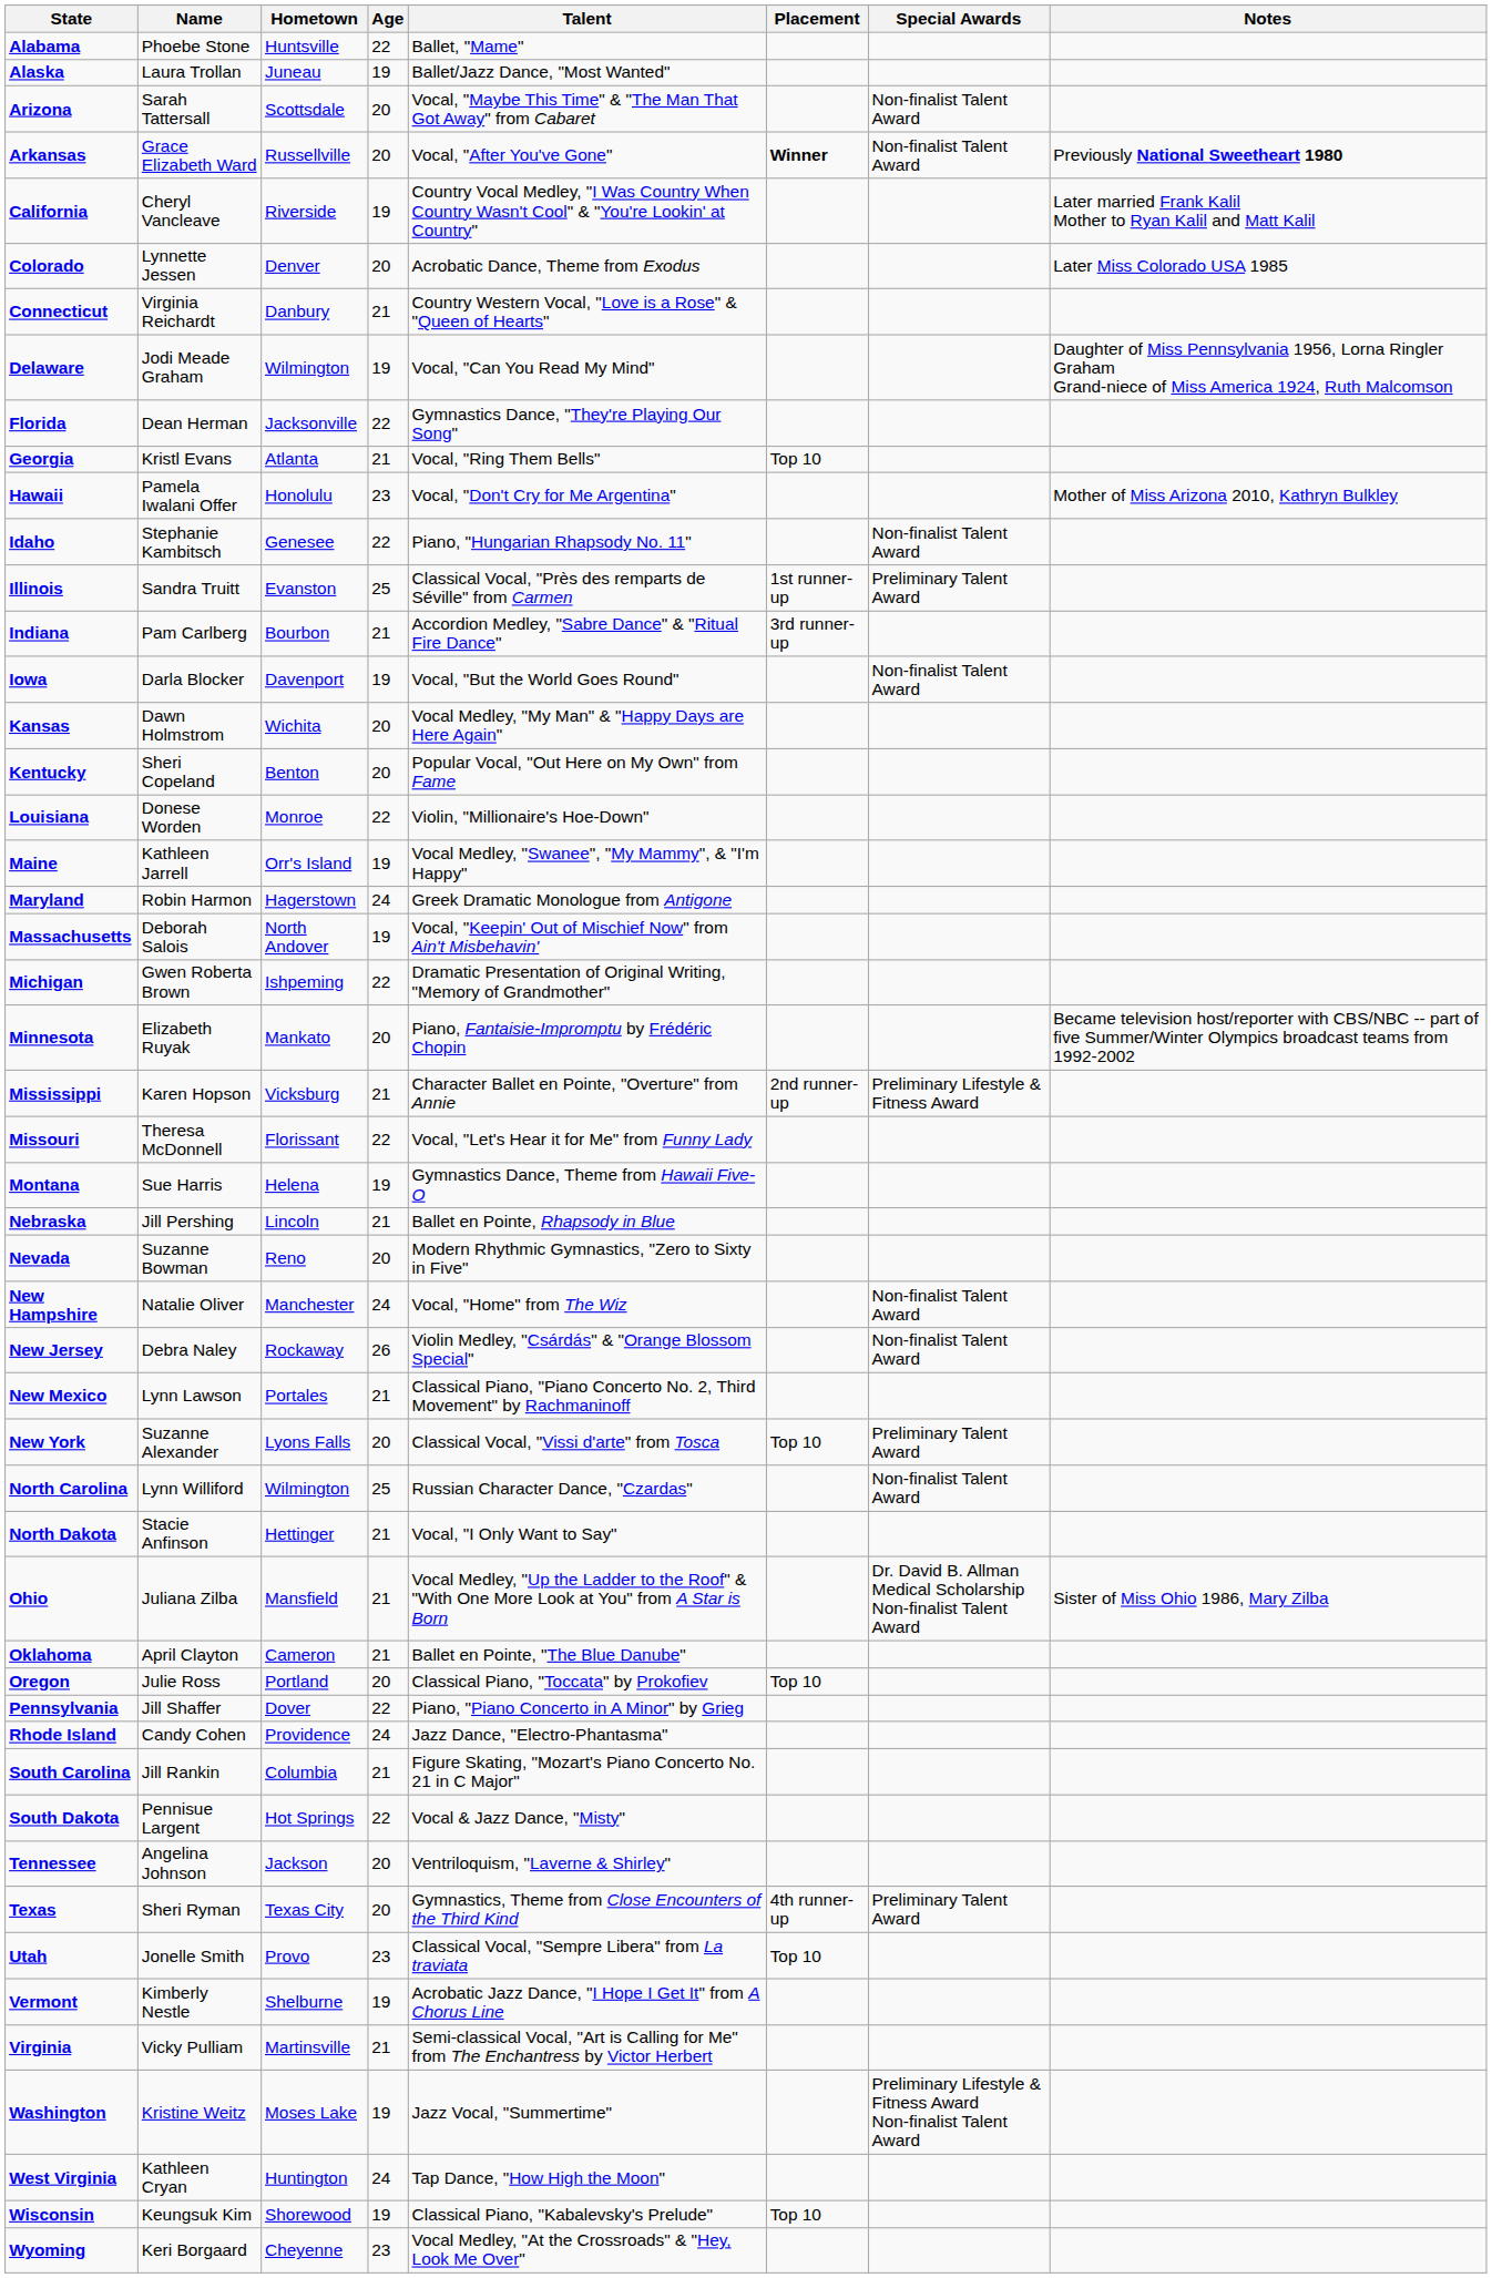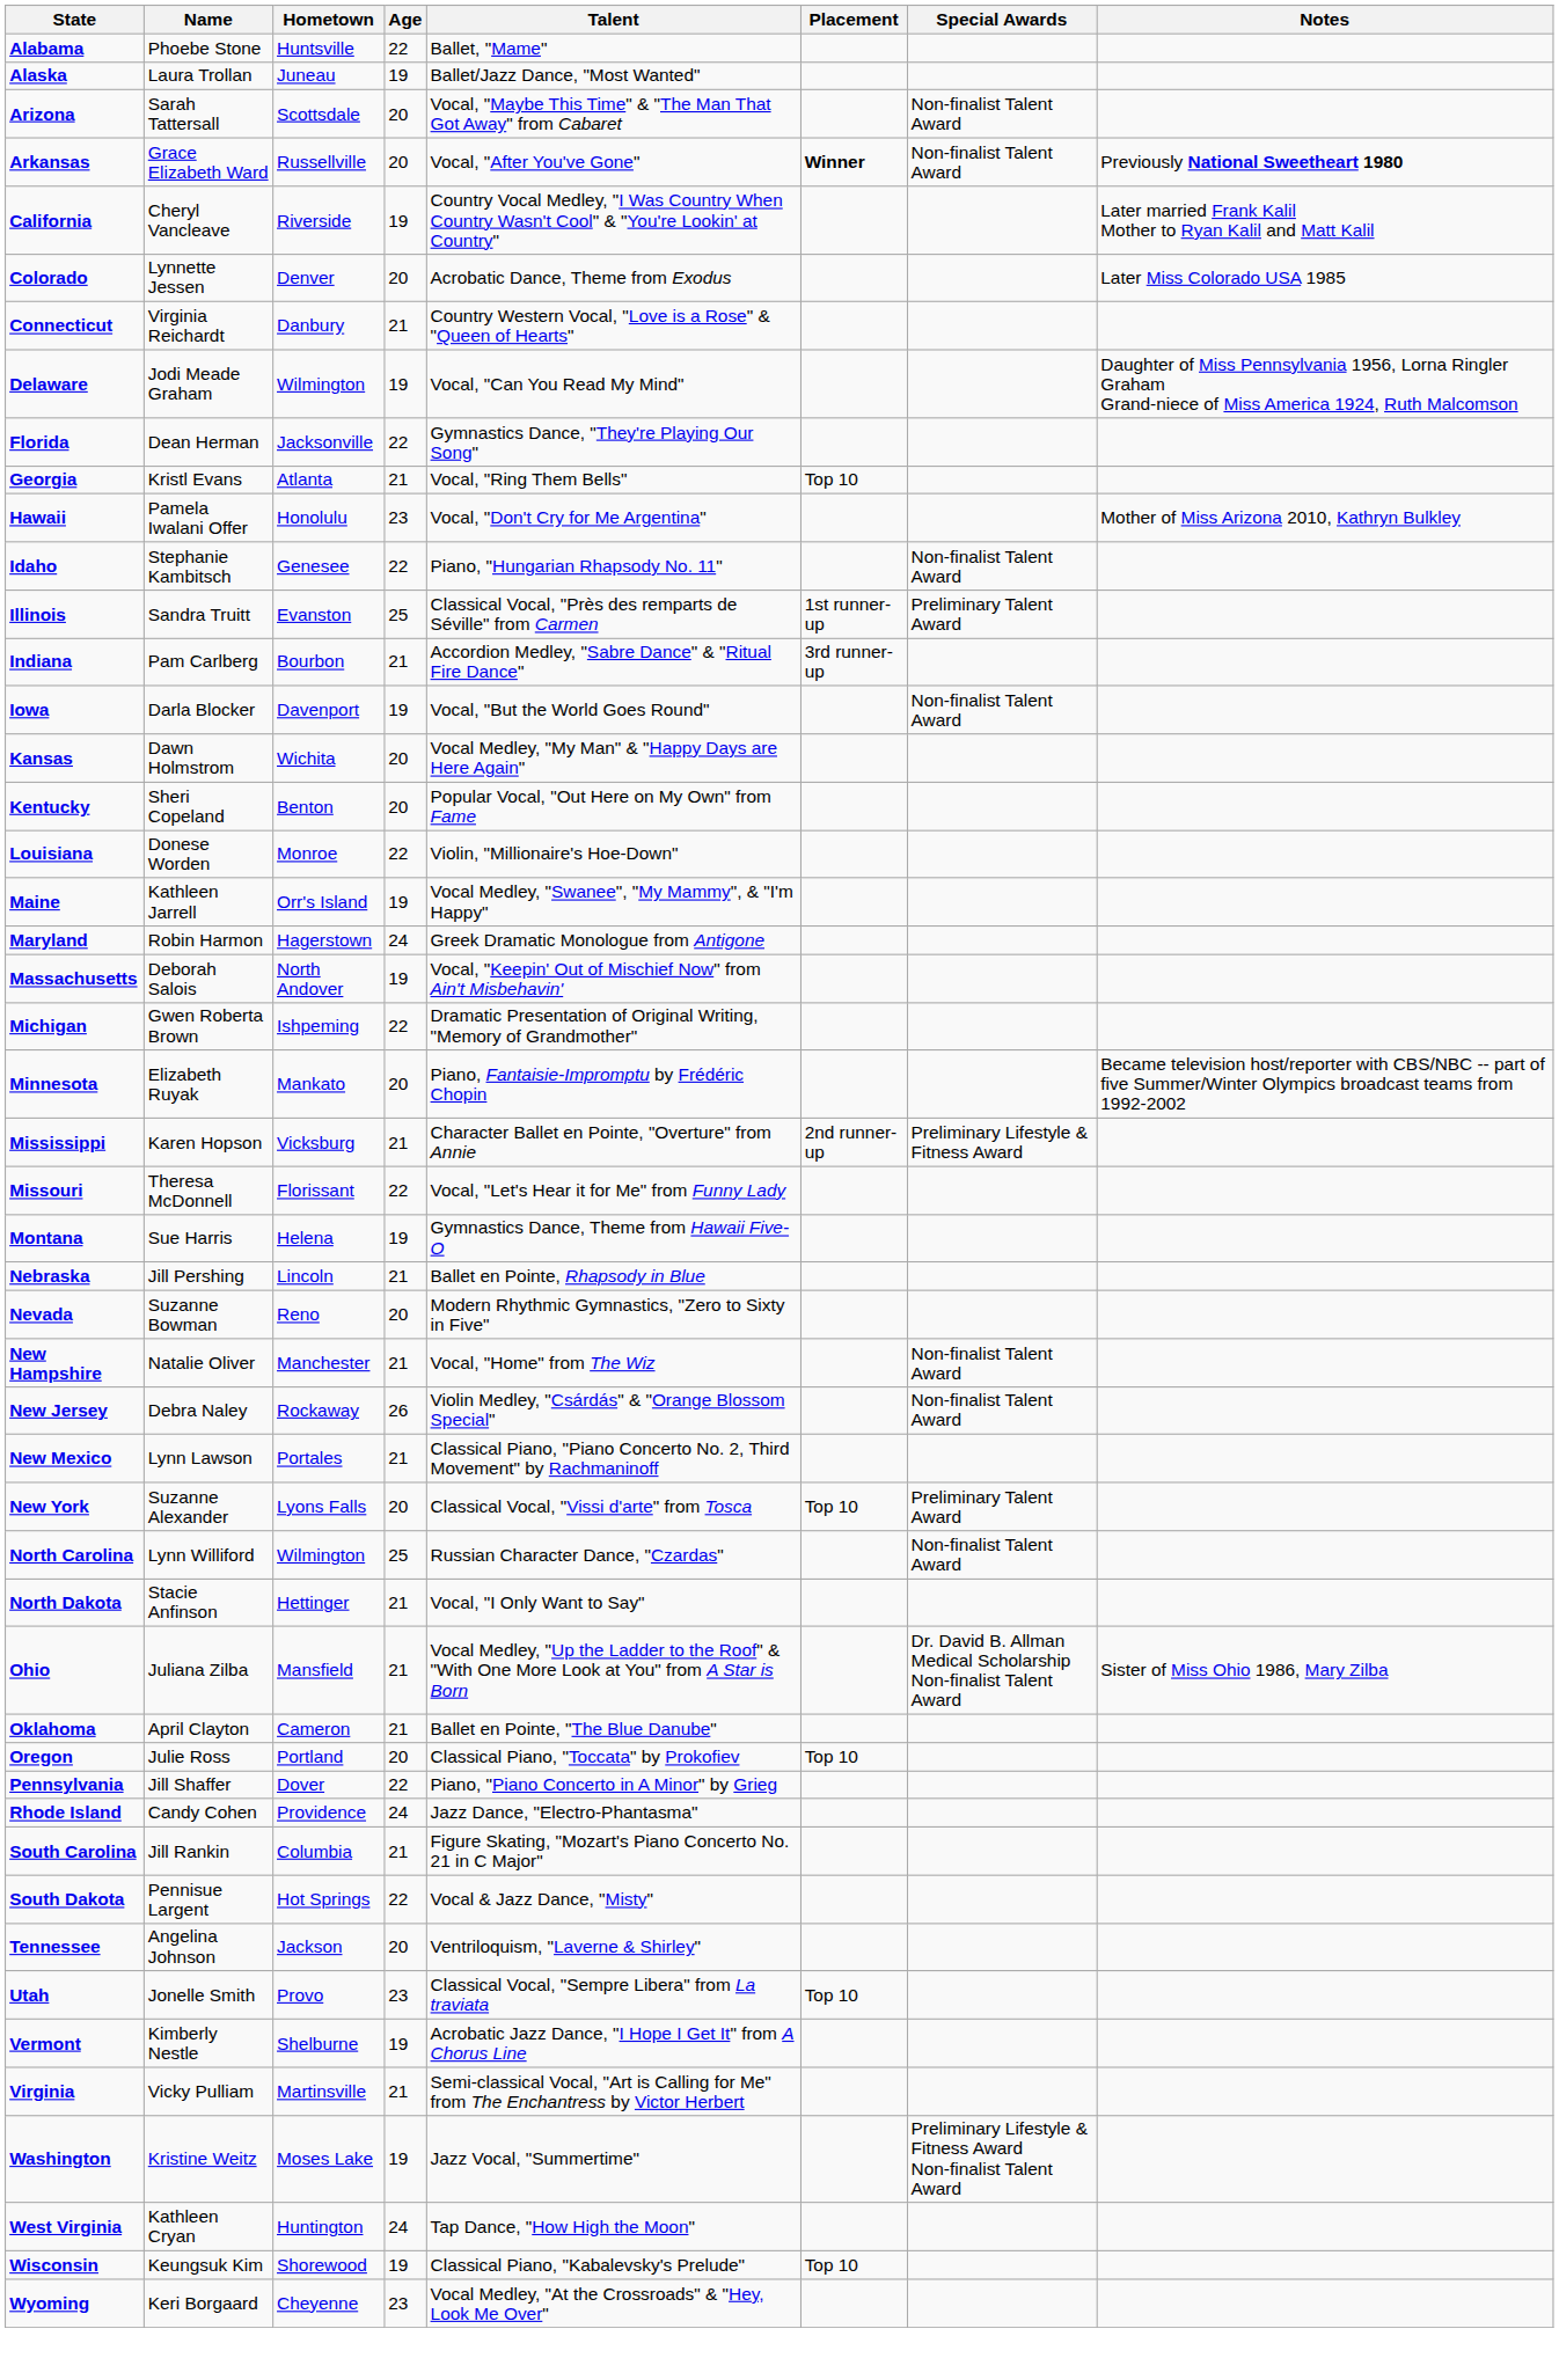New Hampshire | Age: 24 -> 21
- row: Texas | Sheri Ryman | Texas City | 20 | Gymnastics, Theme from Close Encounters of the Third Kind | 4th runner-up | Preliminary Talent Award
